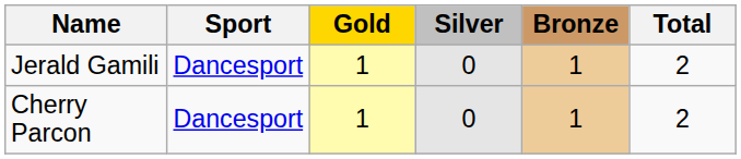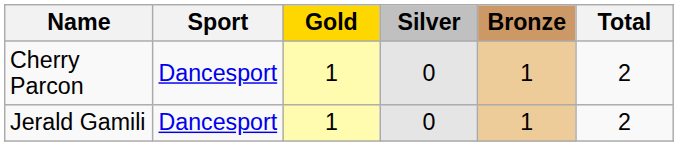rows swapped: Jerald Gamili <-> Cherry Parcon
